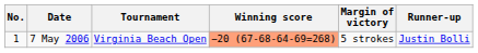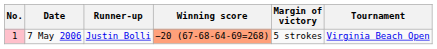columns swapped: Tournament <-> Runner-up
7 May 2006 | No.: no background -> pink background
